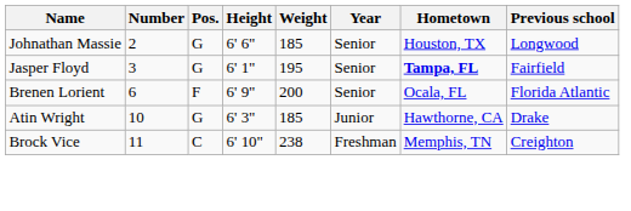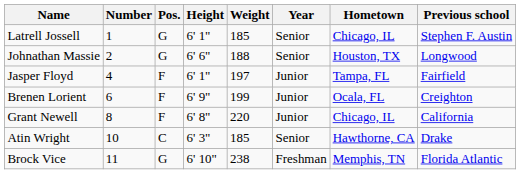+ row: Latrell Jossell | 1 | G | 6' 1" | 185 | Senior | Chicago, IL | Stephen F. Austin
Johnathan Massie | Weight: 185 -> 188
Jasper Floyd | Number: 3 -> 4
Jasper Floyd | Pos.: G -> F
Jasper Floyd | Weight: 195 -> 197
Jasper Floyd | Year: Senior -> Junior
Jasper Floyd | Hometown: bold -> normal
Brenen Lorient | Weight: 200 -> 199
Brenen Lorient | Year: Senior -> Junior
Brenen Lorient | Previous school: Florida Atlantic -> Creighton
+ row: Grant Newell | 8 | F | 6' 8" | 220 | Junior | Chicago, IL | California
Atin Wright | Pos.: G -> C
Atin Wright | Year: Junior -> Senior
Brock Vice | Pos.: C -> G
Brock Vice | Previous school: Creighton -> Florida Atlantic
